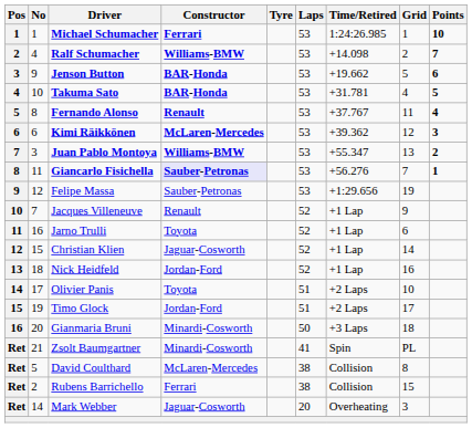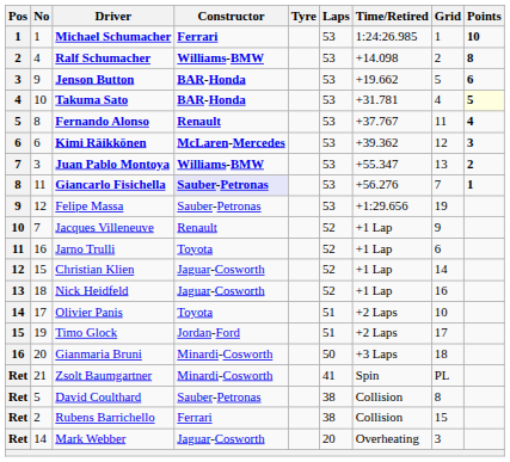Ralf Schumacher | Points: 7 -> 8
Takuma Sato | Points: no background -> lightyellow background
Nick Heidfeld | Constructor: Jordan-Ford -> Jaguar-Cosworth
David Coulthard | Constructor: McLaren-Mercedes -> Sauber-Petronas
